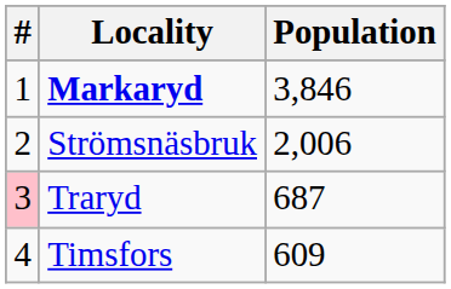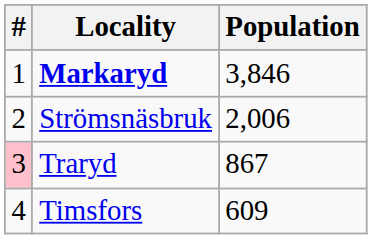Traryd | Population: 687 -> 867
